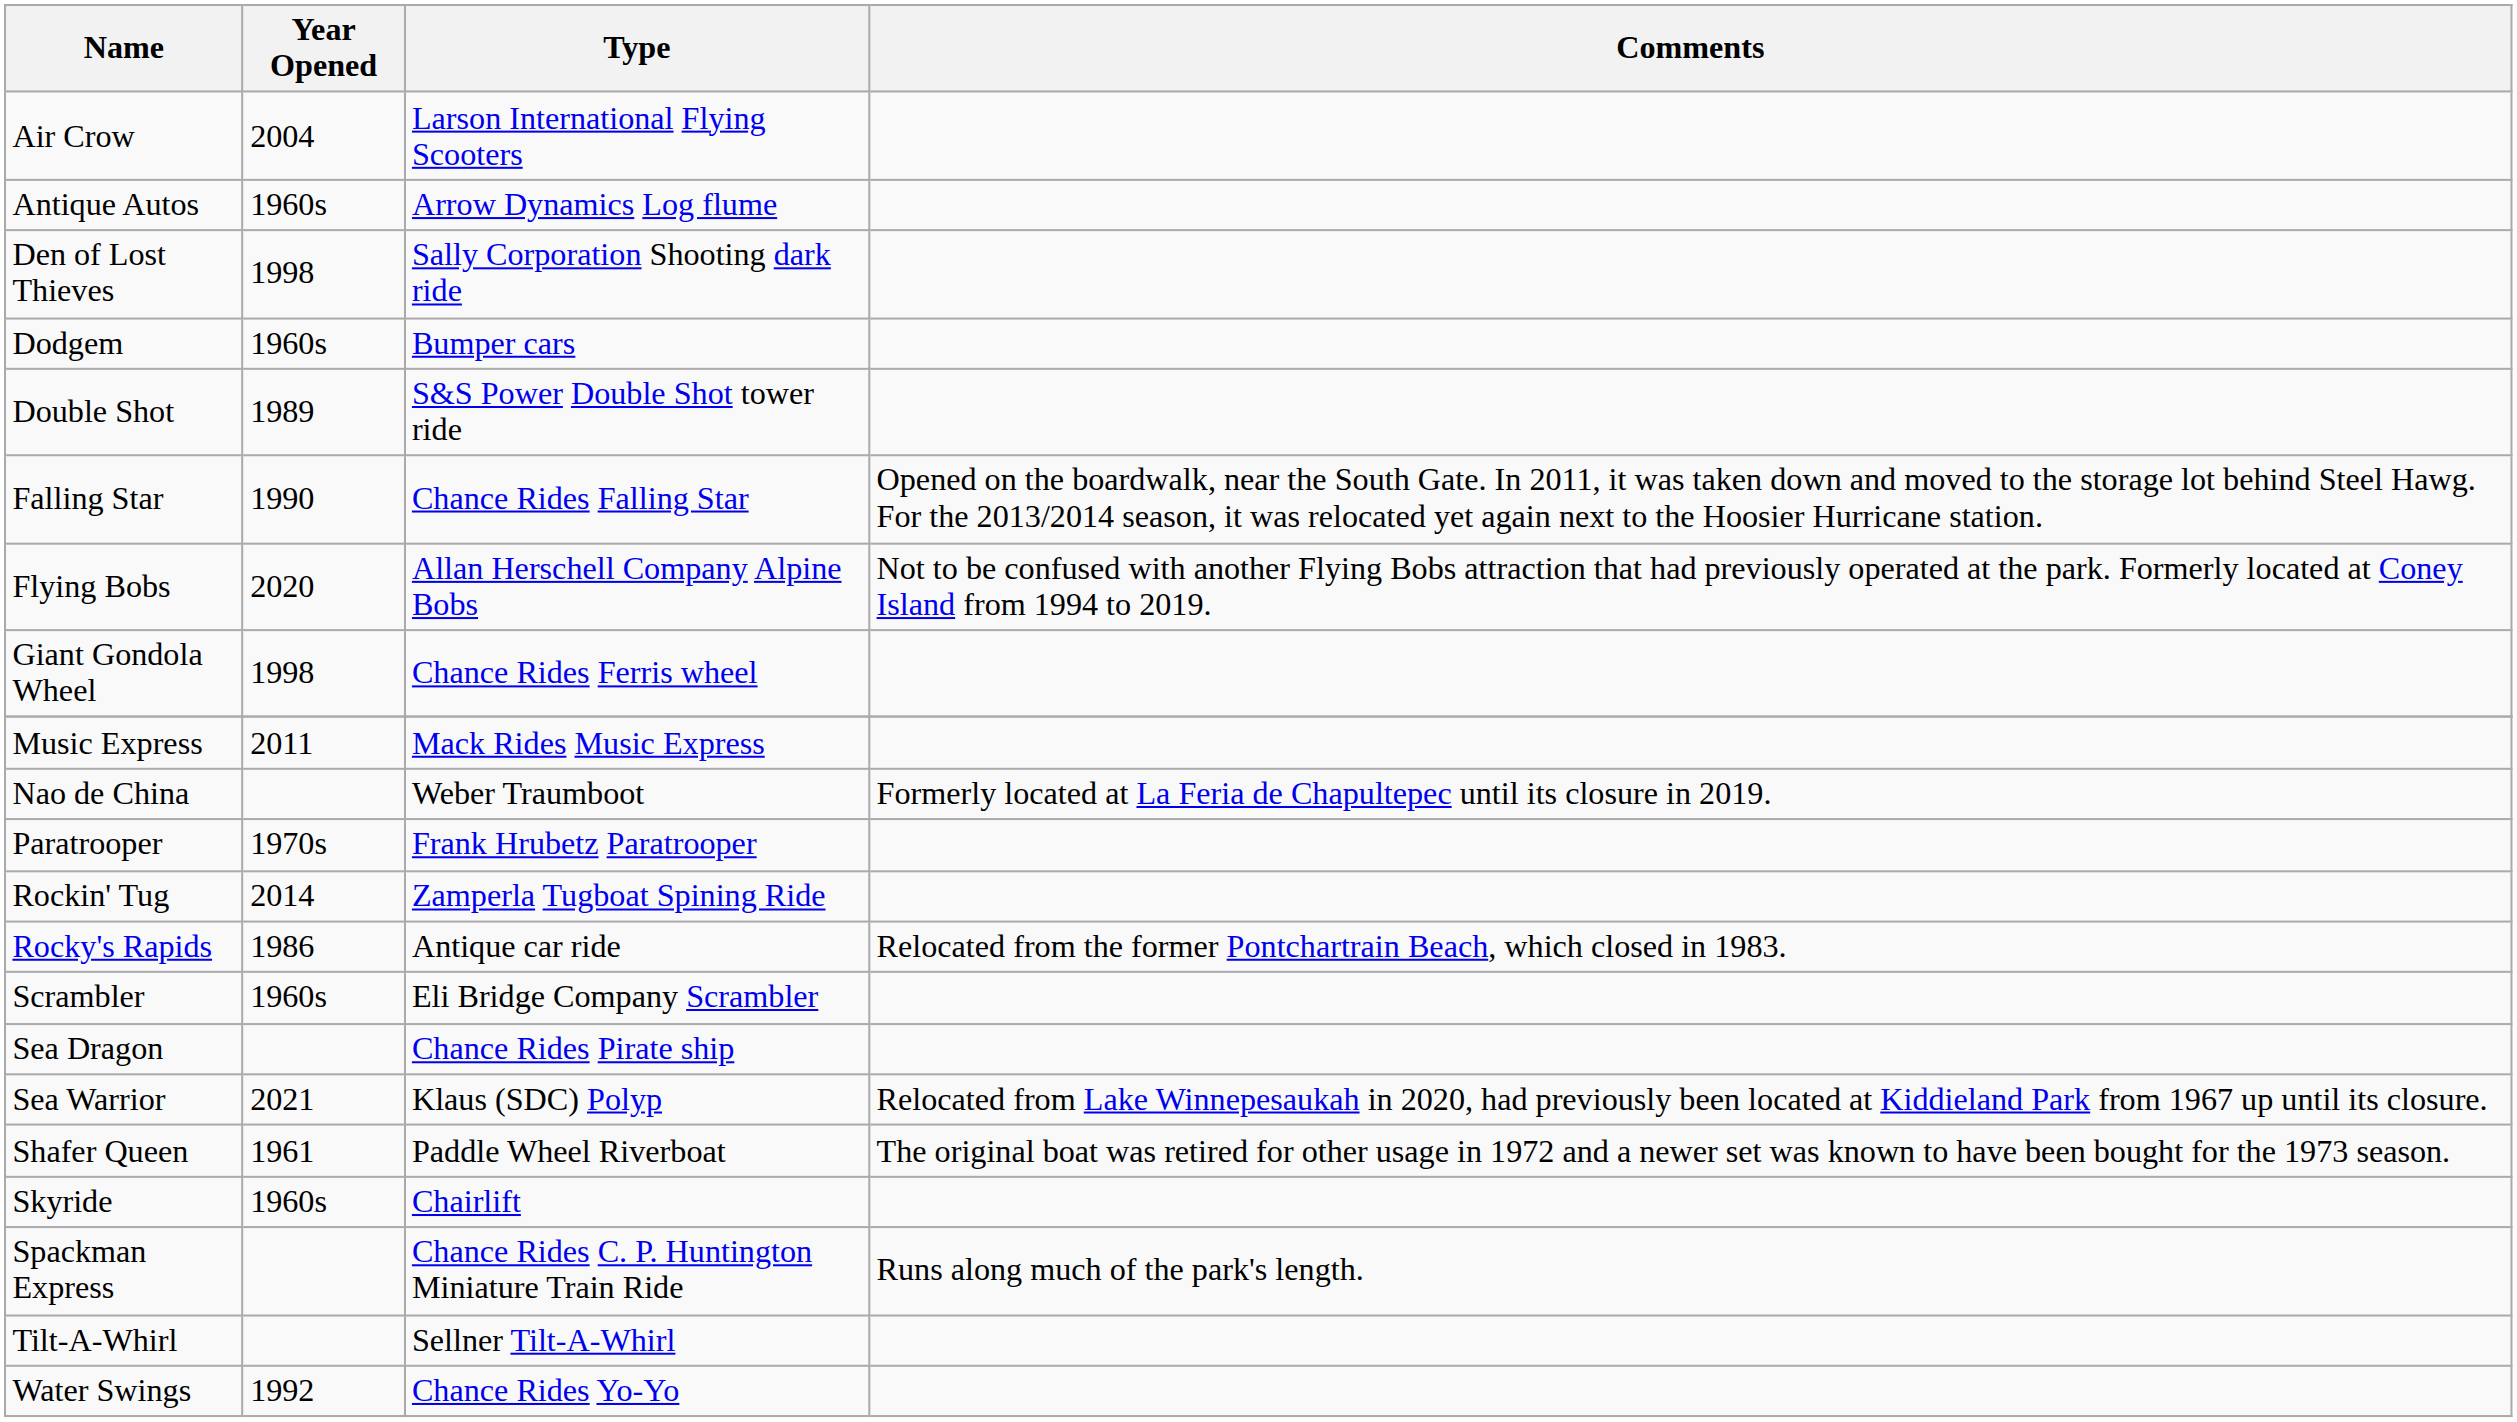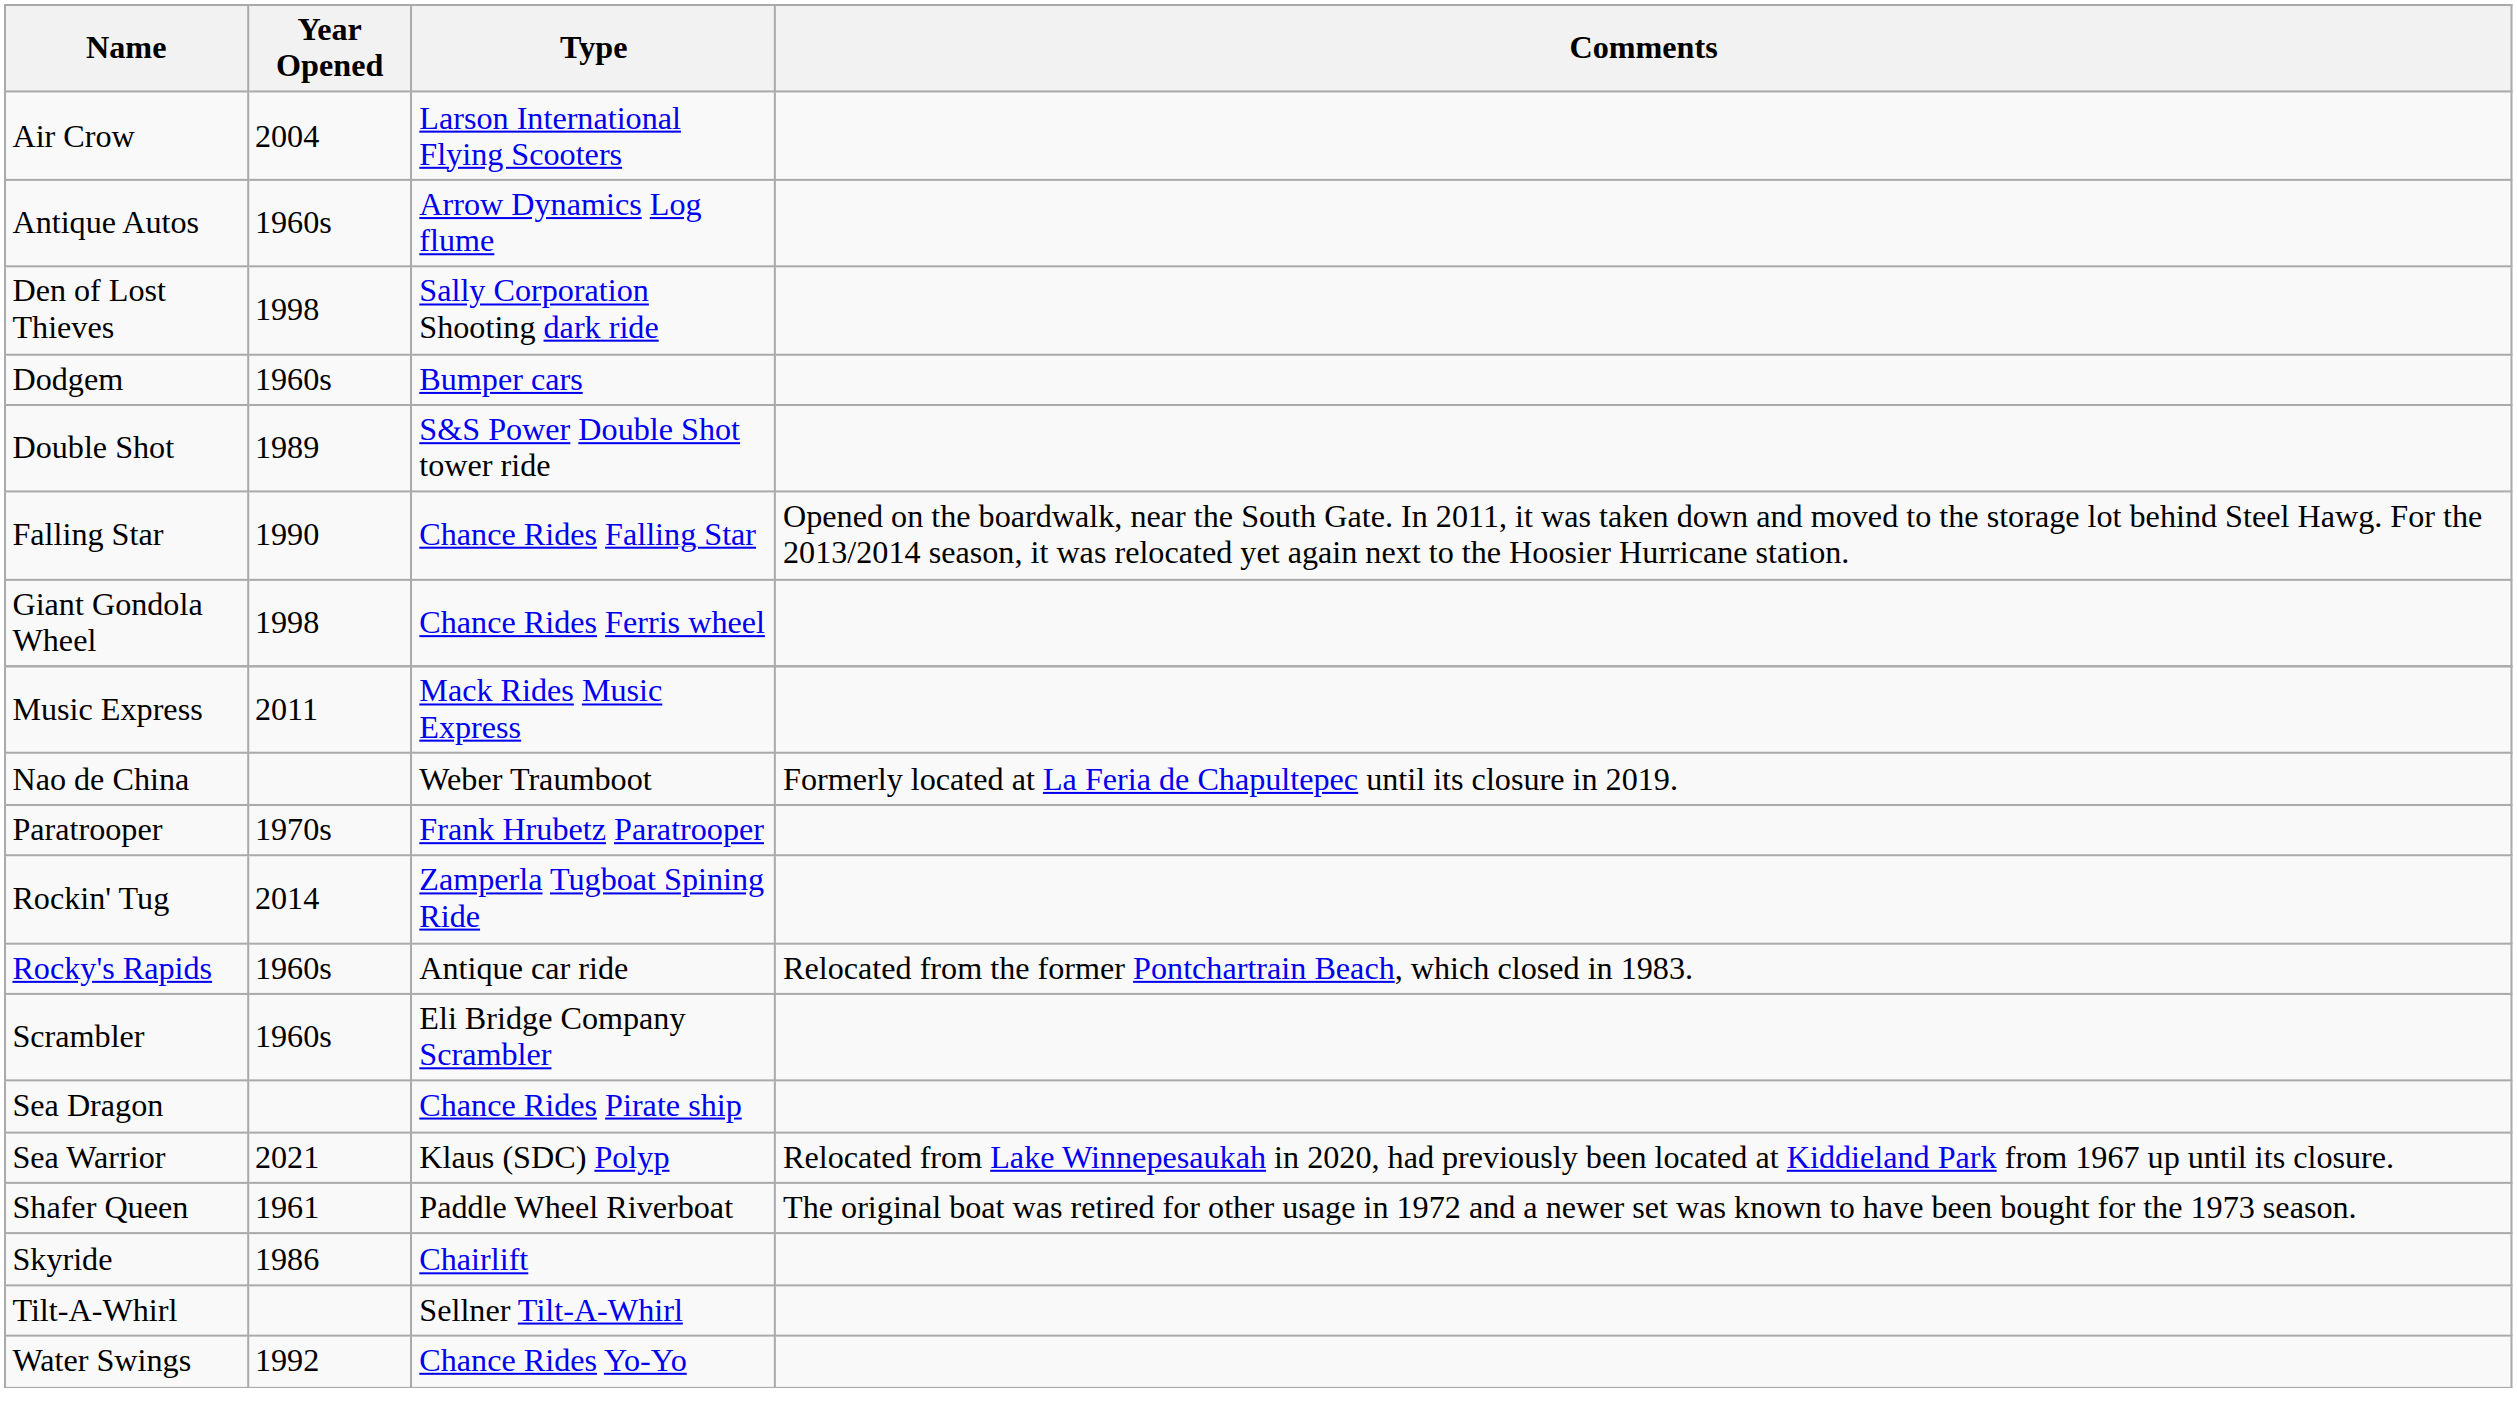- row: Flying Bobs | 2020 | Allan Herschell Company Alpine Bobs | Not to be confused with another Flying Bobs attraction that had previously operated at the park. Formerly located at Coney Island from 1994 to 2019.
Rocky's Rapids | Year Opened: 1986 -> 1960s
Skyride | Year Opened: 1960s -> 1986
- row: Spackman Express | Chance Rides C. P. Huntington Miniature Train Ride | Runs along much of the park's length.
